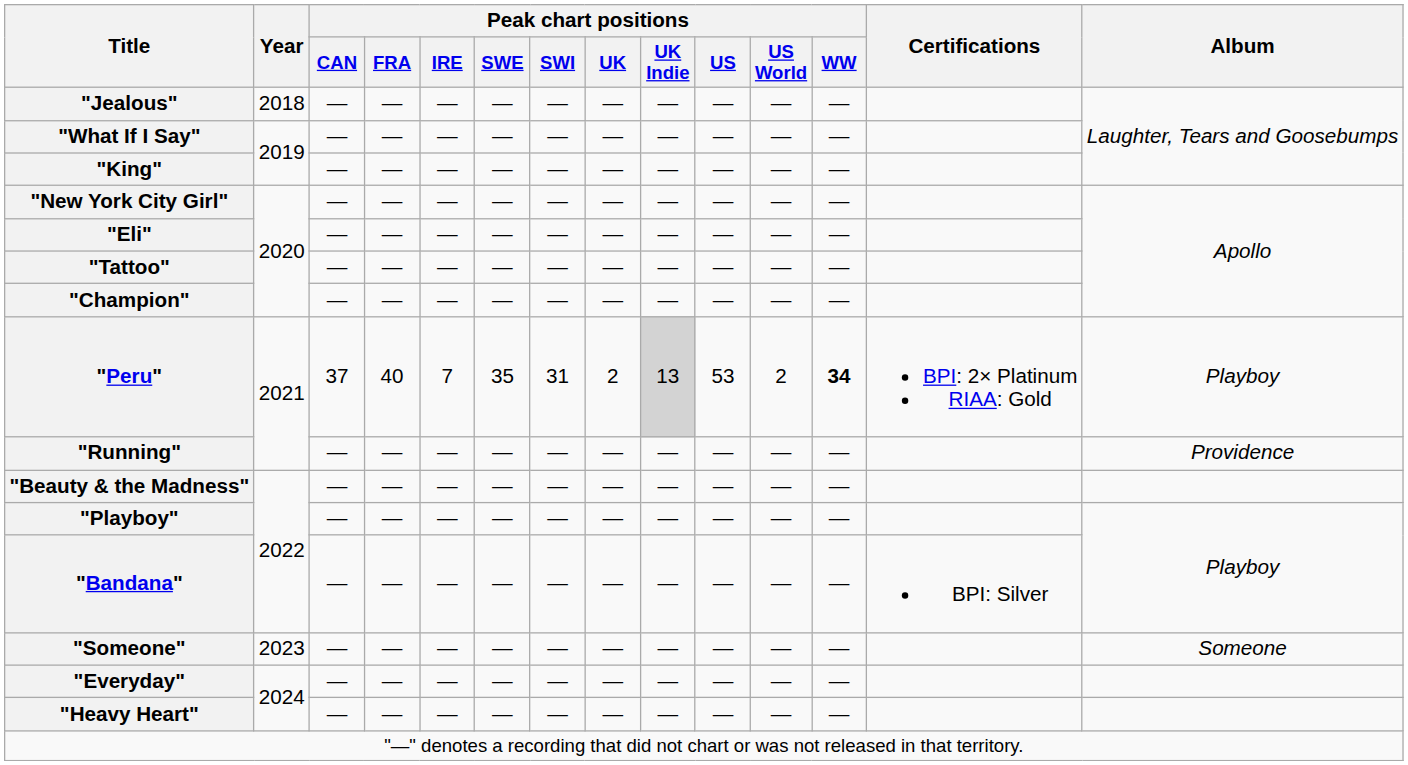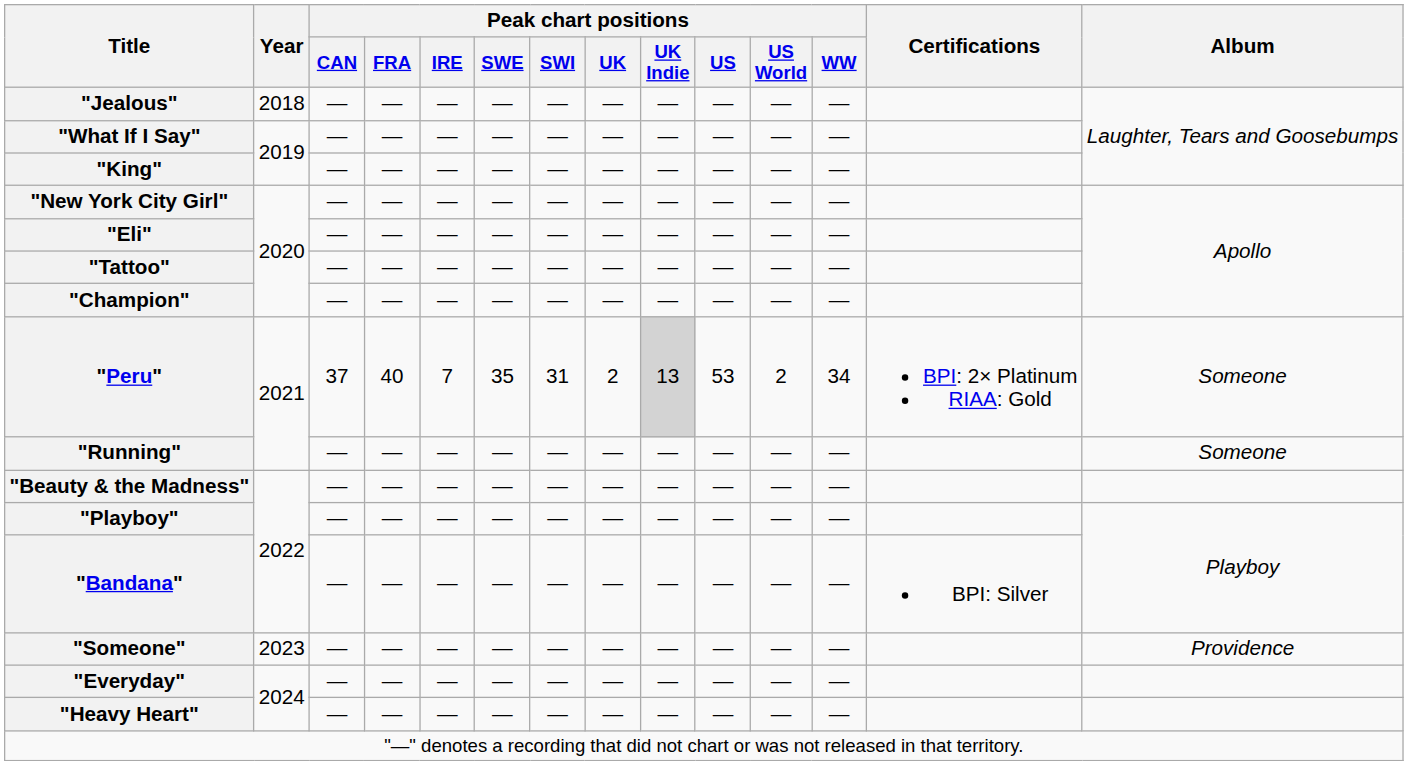"Peru" | Peak chart positions / WW: bold -> normal
"Peru" | Album: Playboy -> Someone
"Running" | Album: Providence -> Someone
"Someone" | Album: Someone -> Providence
